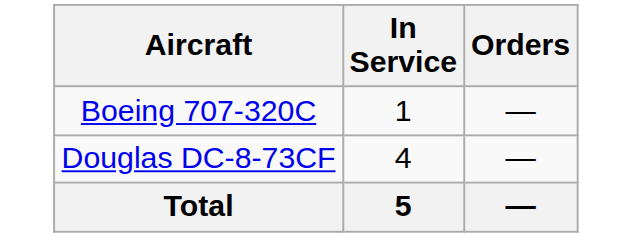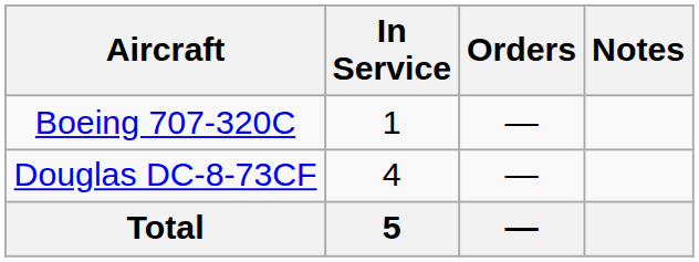+ column: Notes
